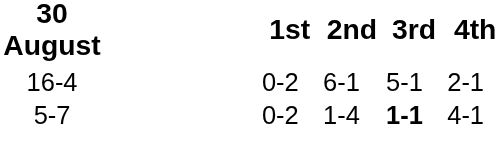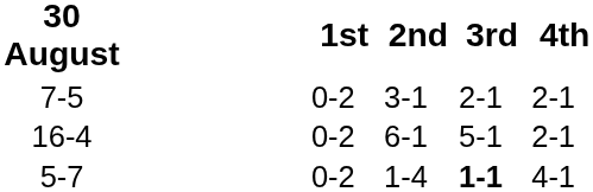+ row: 7-5 | 0-2 | 3-1 | 2-1 | 2-1
